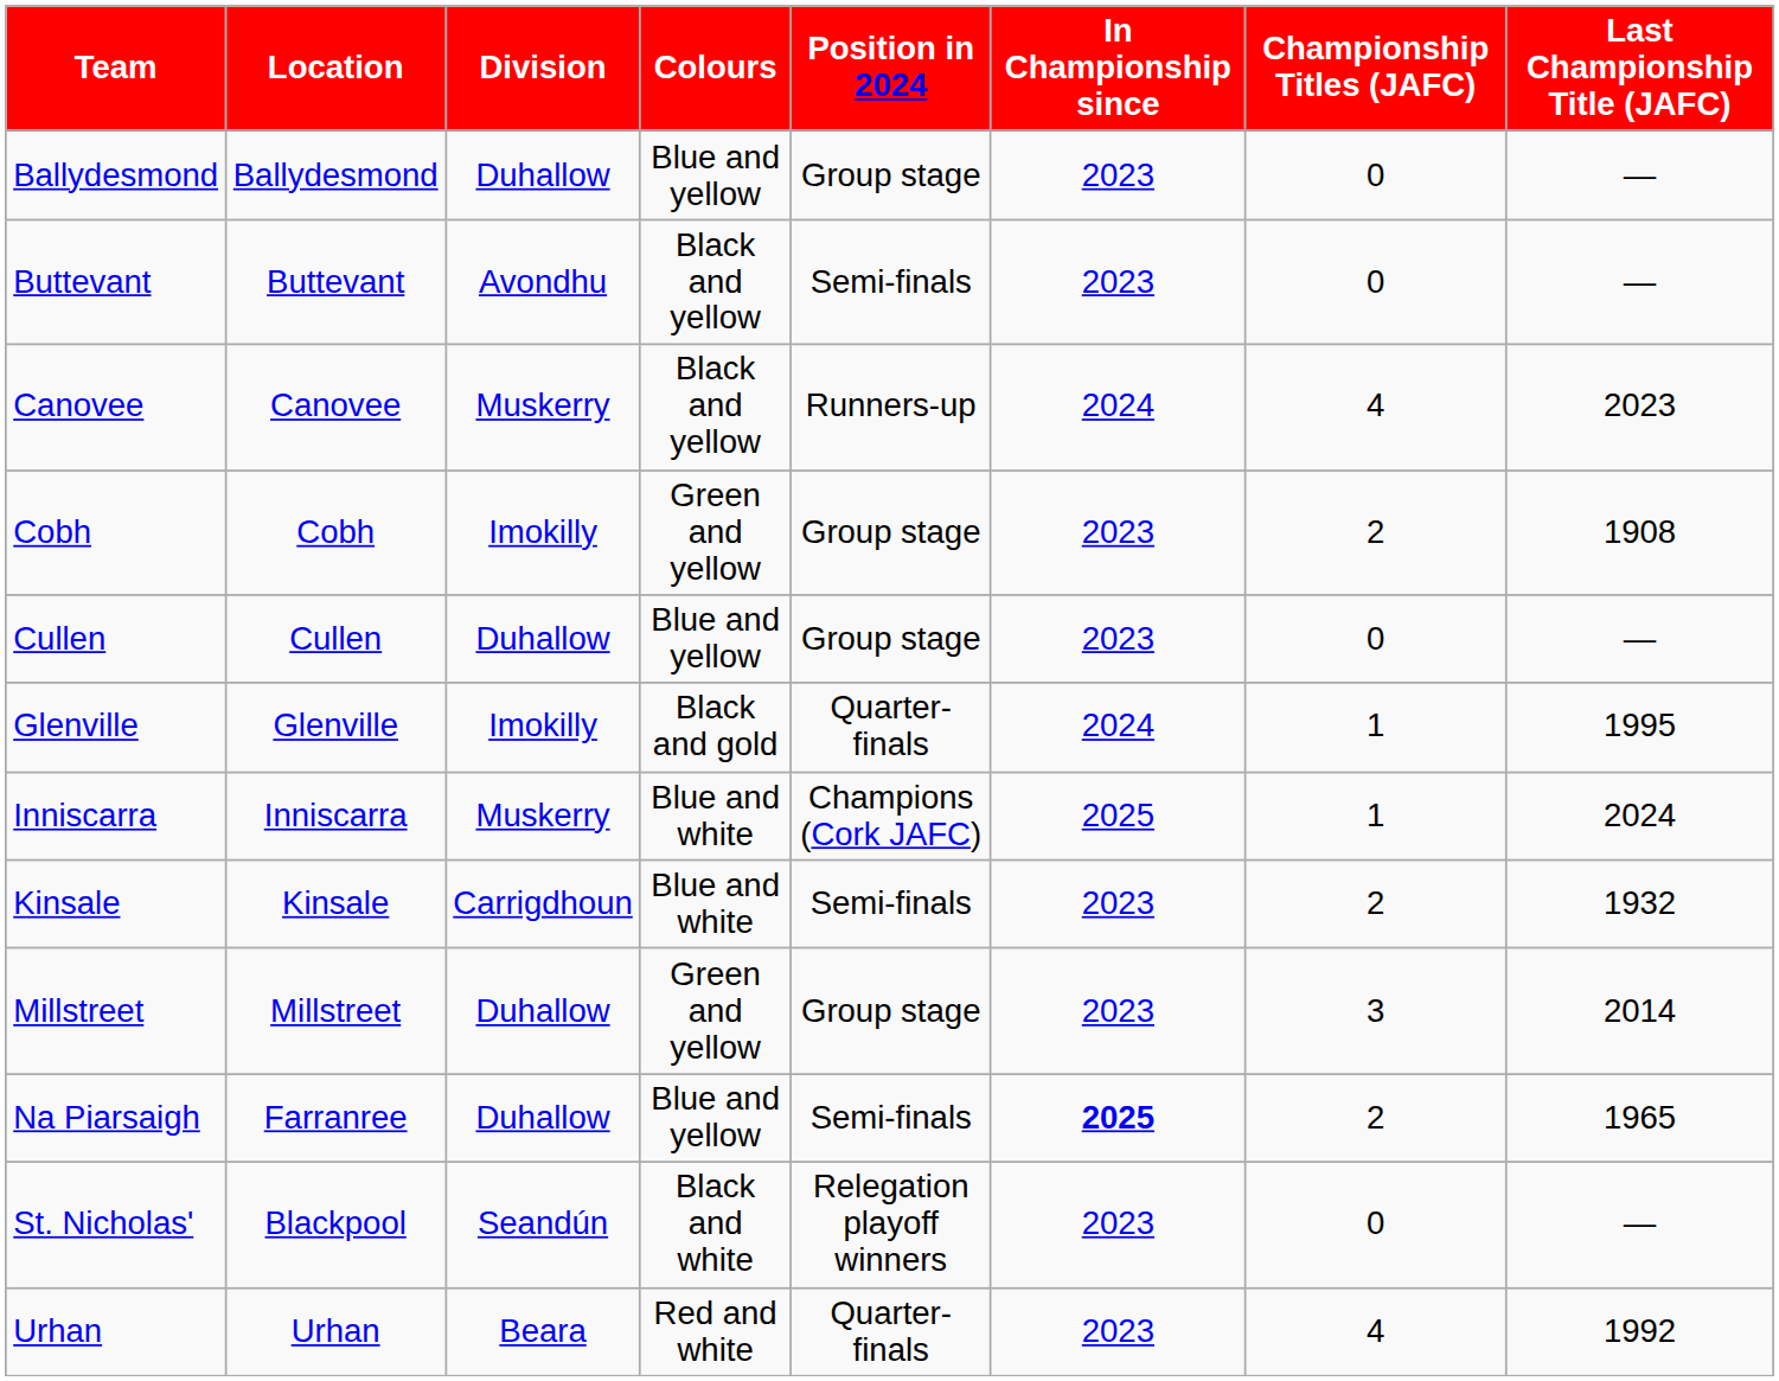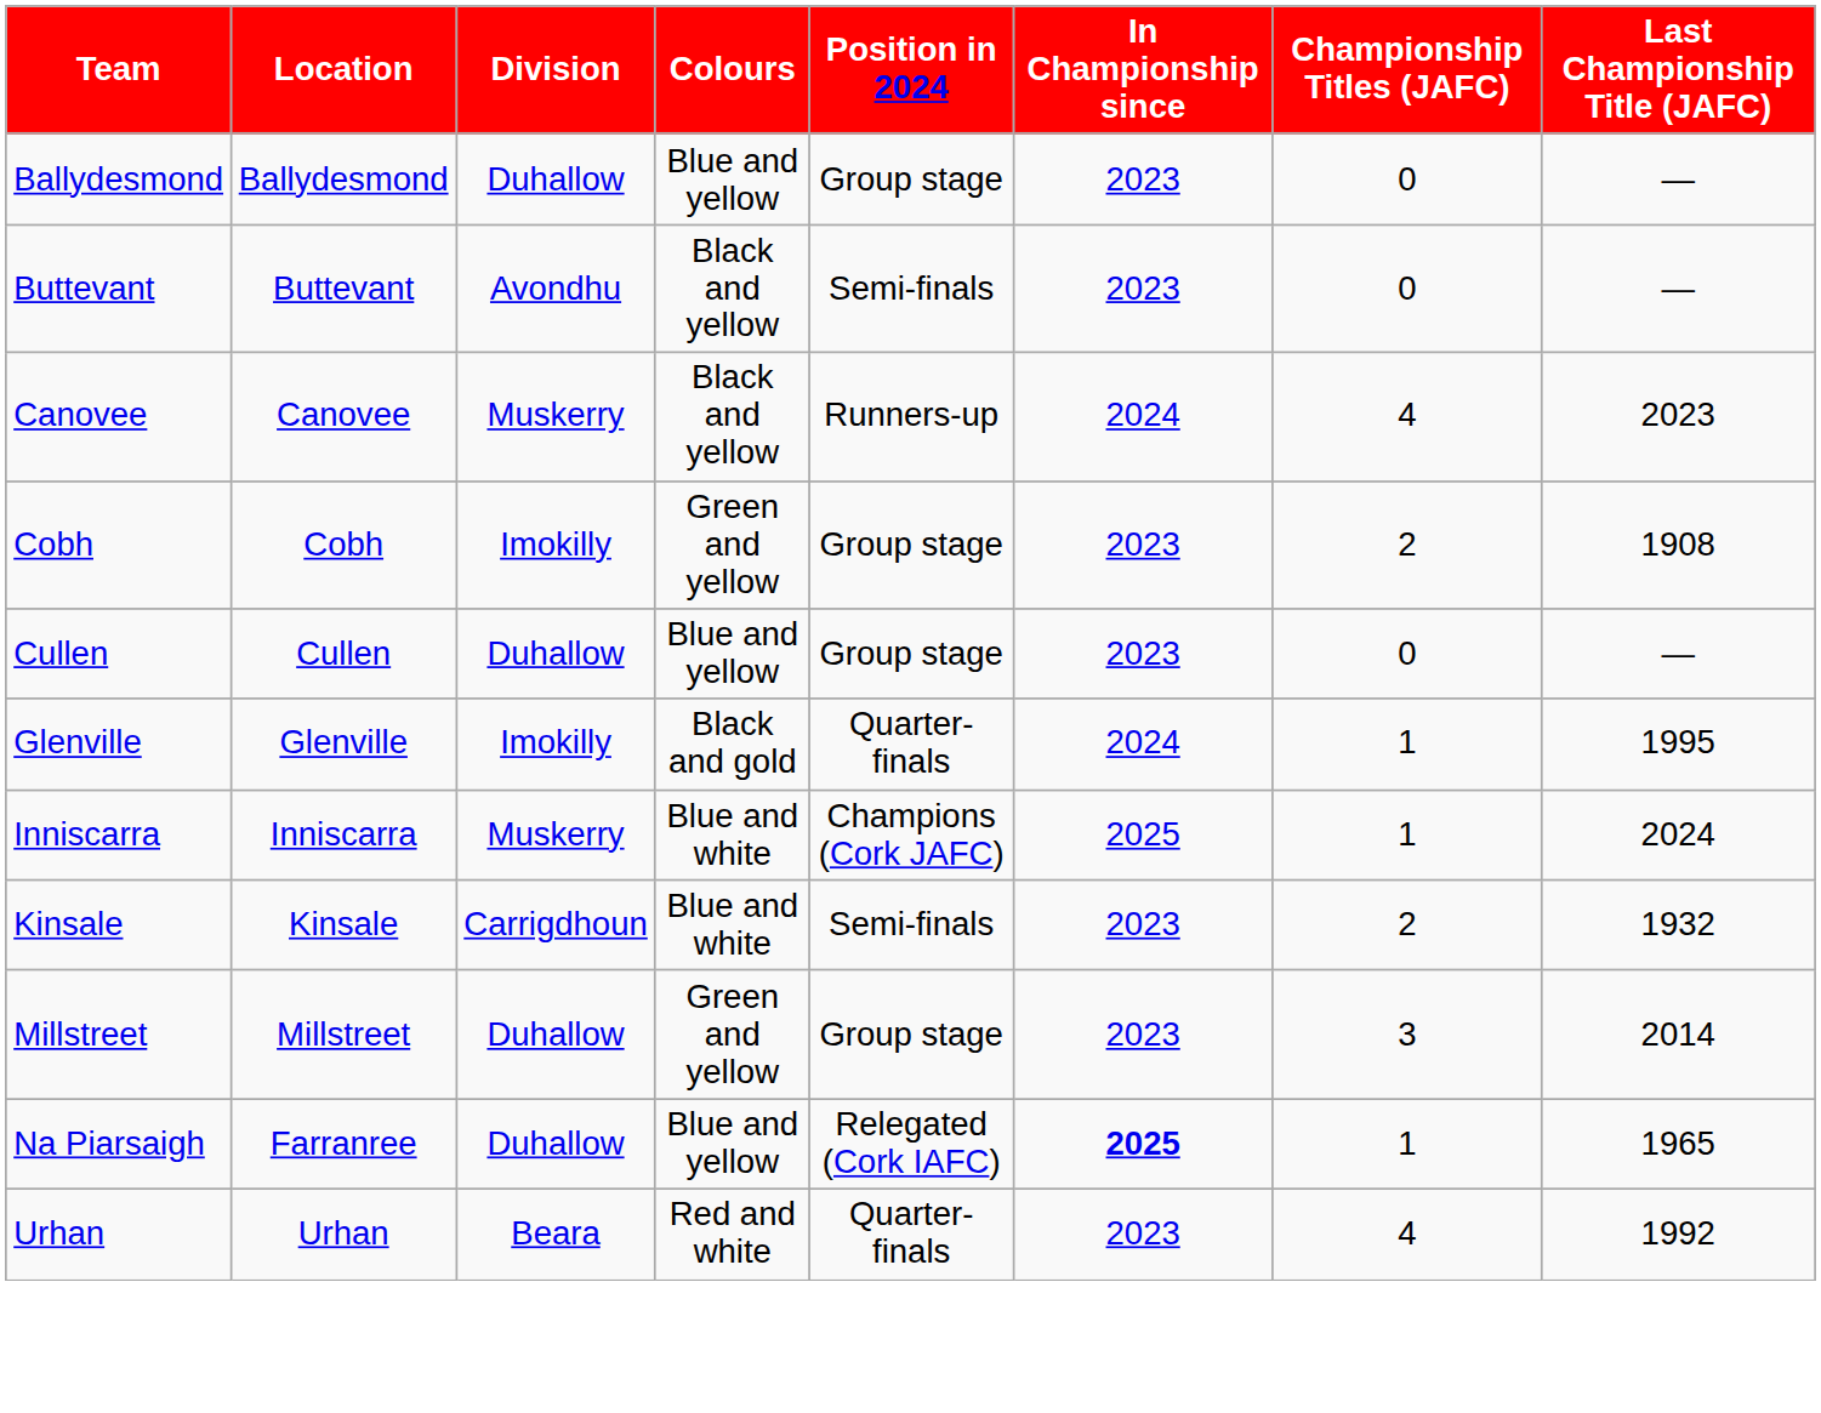Na Piarsaigh | Position in 2024: Semi-finals -> Relegated (Cork IAFC)
Na Piarsaigh | Championship Titles (JAFC): 2 -> 1
- row: St. Nicholas' | Blackpool | Seandún | Black and white | Relegation playoff winners | 2023 | 0 | —
